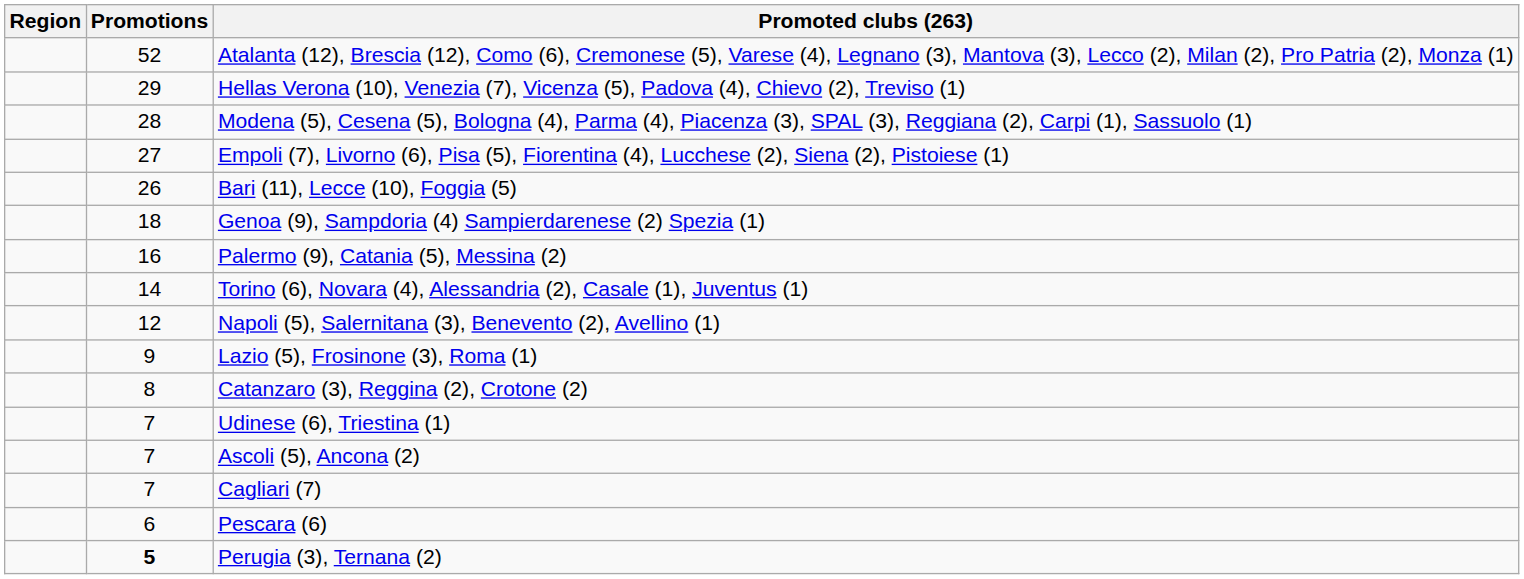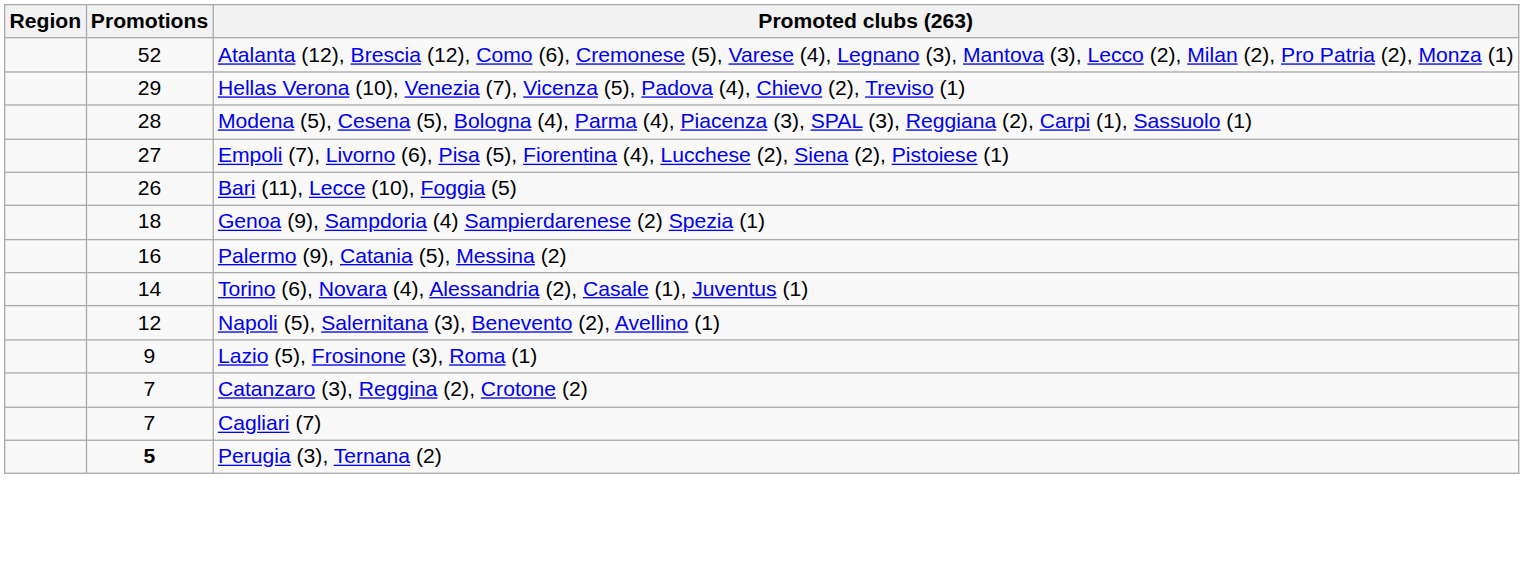Catanzaro (3), Reggina (2), Crotone (2) | Promotions: 8 -> 7
- row: 7 | Udinese (6), Triestina (1)
- row: 7 | Ascoli (5), Ancona (2)
- row: 6 | Pescara (6)
